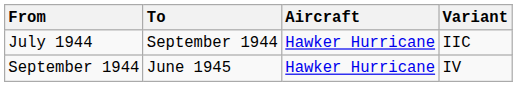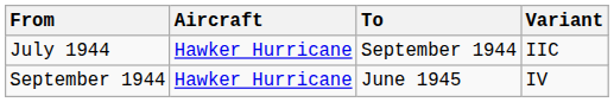columns swapped: To <-> Aircraft
